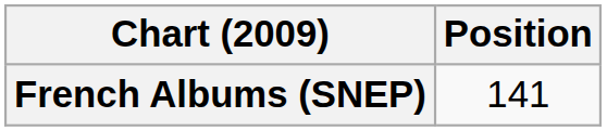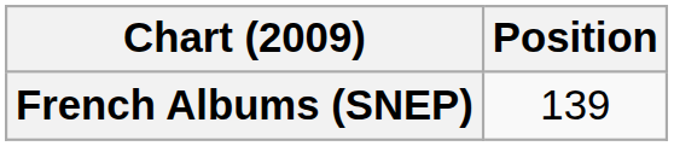French Albums (SNEP) | Position: 141 -> 139
